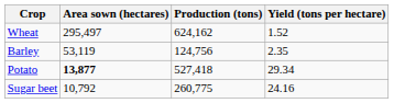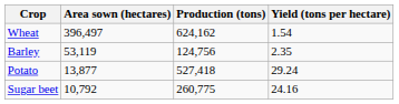Wheat | Area sown (hectares): 295,497 -> 396,497
Wheat | Yield (tons per hectare): 1.52 -> 1.54
Potato | Area sown (hectares): bold -> normal
Potato | Yield (tons per hectare): 29.34 -> 29.24
